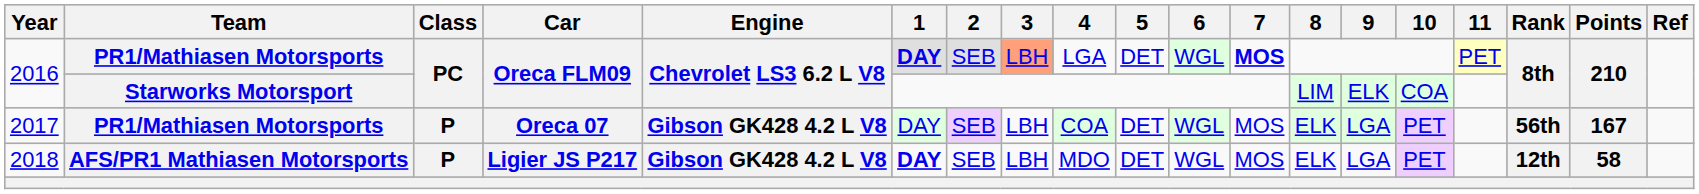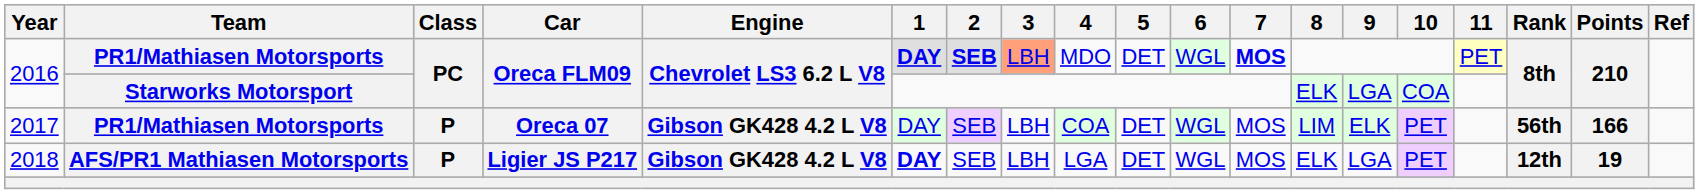2016 / PR1/Mathiasen Motorsports | 2: normal -> bold
2016 / PR1/Mathiasen Motorsports | 4: LGA -> MDO
2016 / Starworks Motorsport | 8: LIM -> ELK
2016 / Starworks Motorsport | 9: ELK -> LGA
2017 | 8: ELK -> LIM
2017 | 9: LGA -> ELK
2017 | Points: 167 -> 166
2018 | 4: MDO -> LGA
2018 | Points: 58 -> 19
